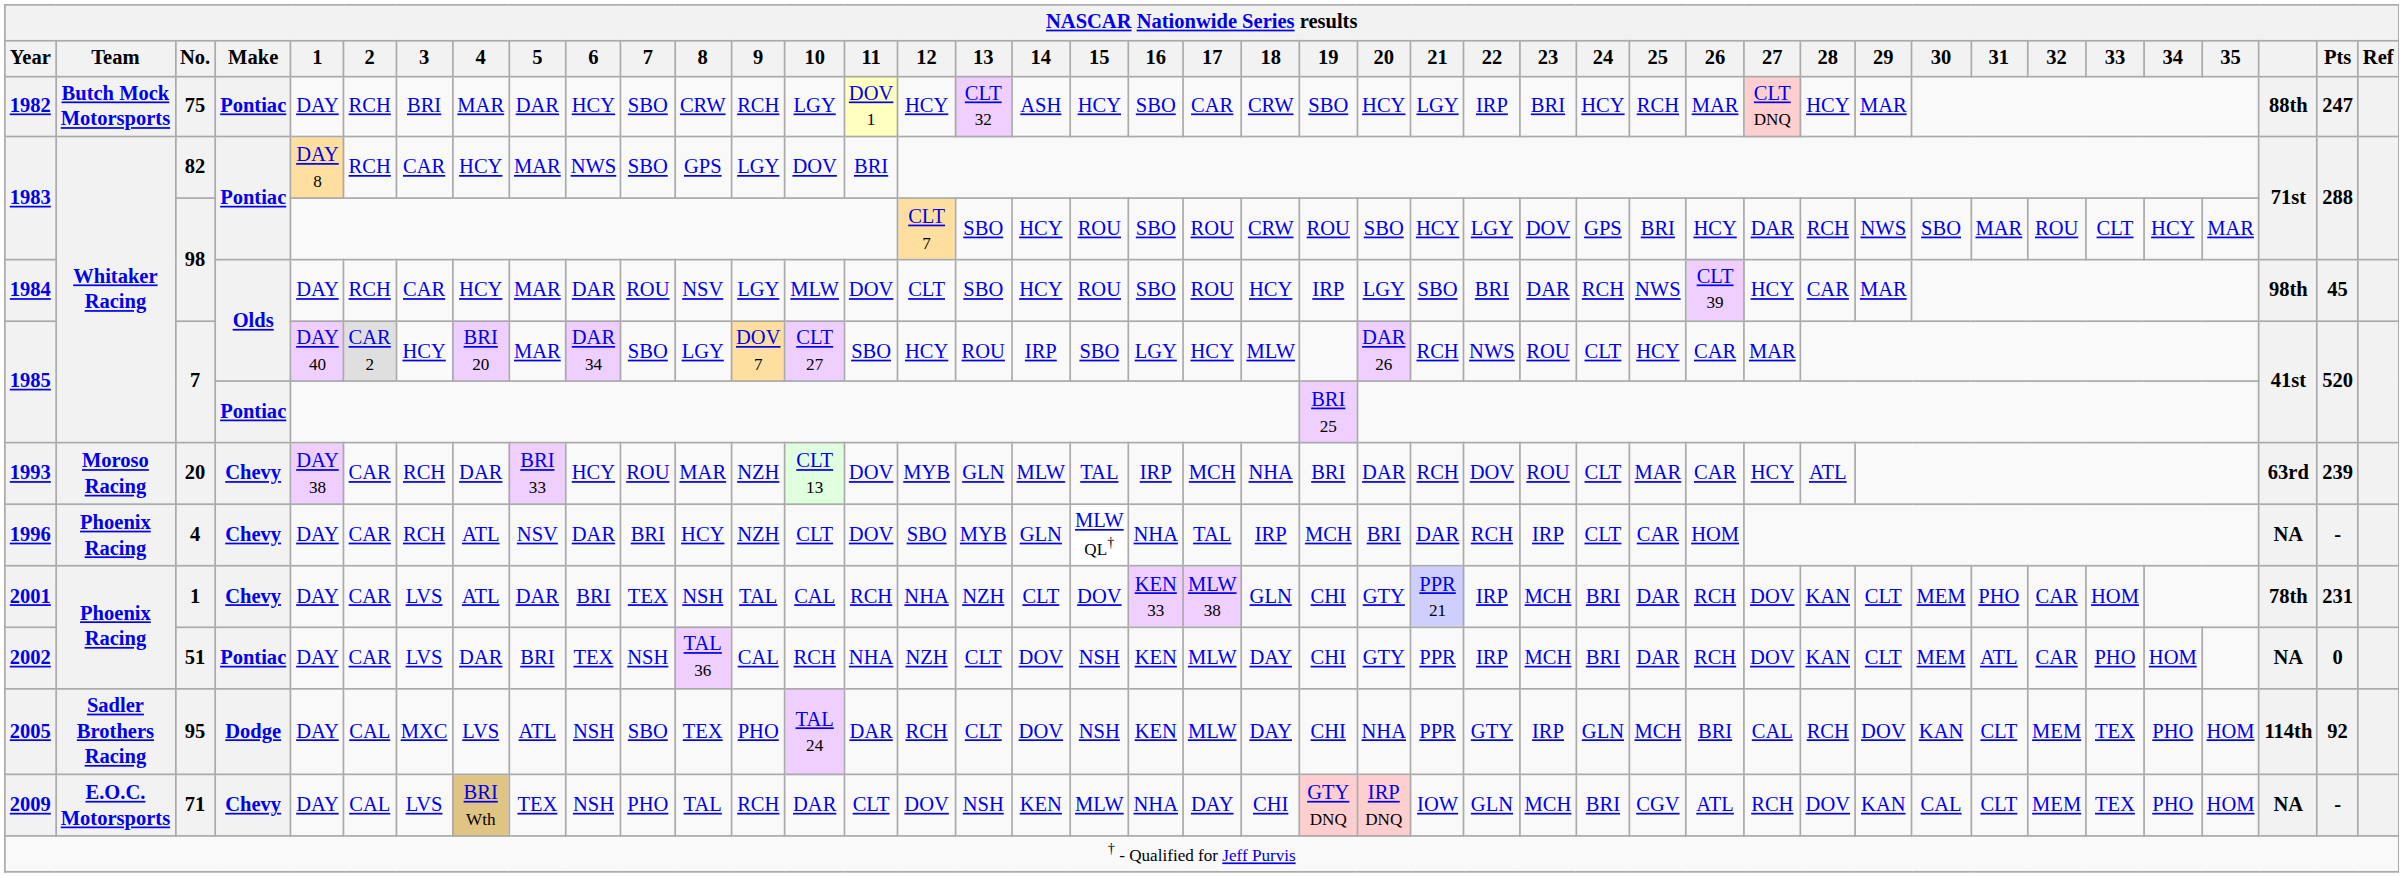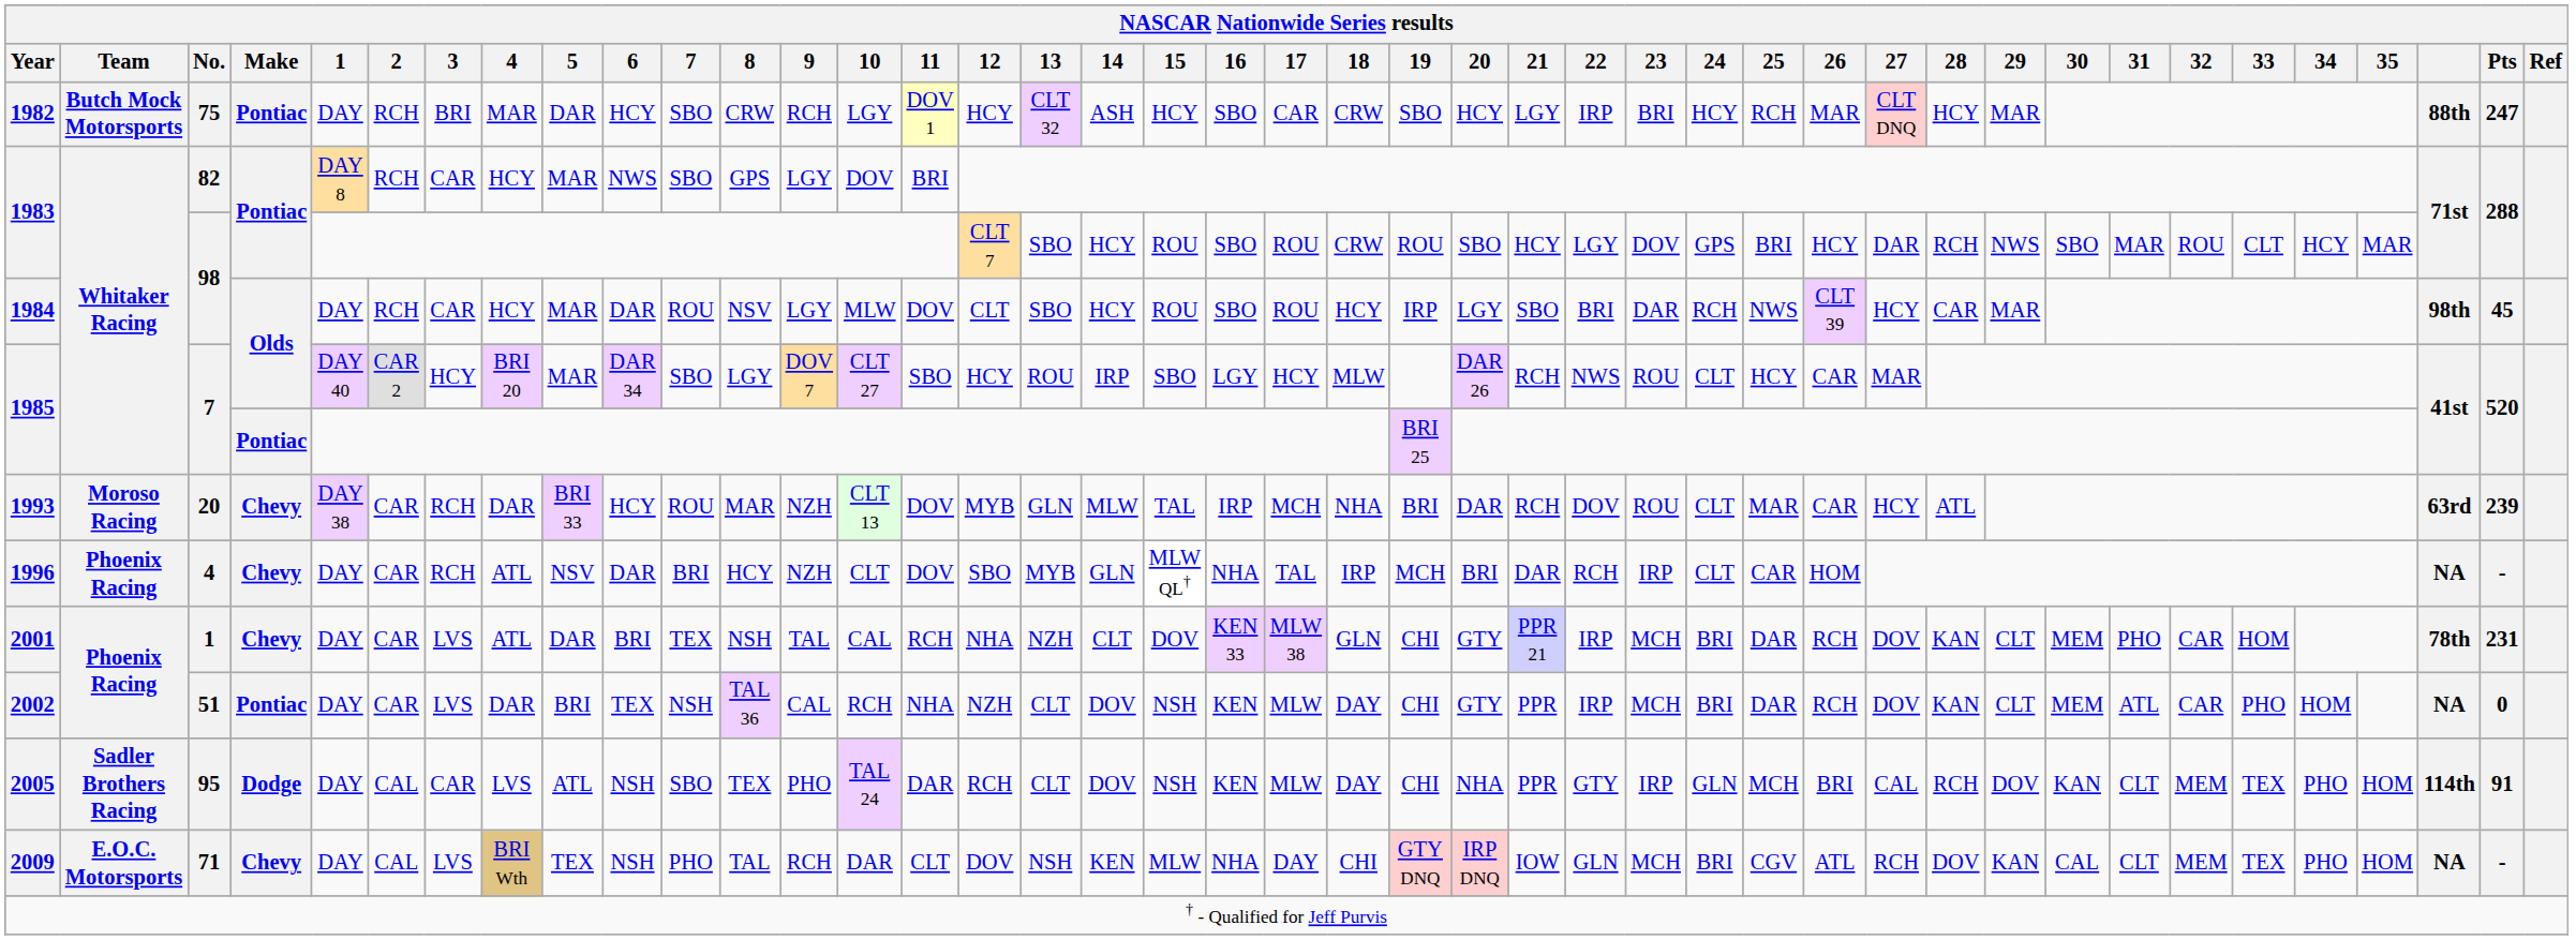2005 | 3: MXC -> CAR
2005 | Pts: 92 -> 91
